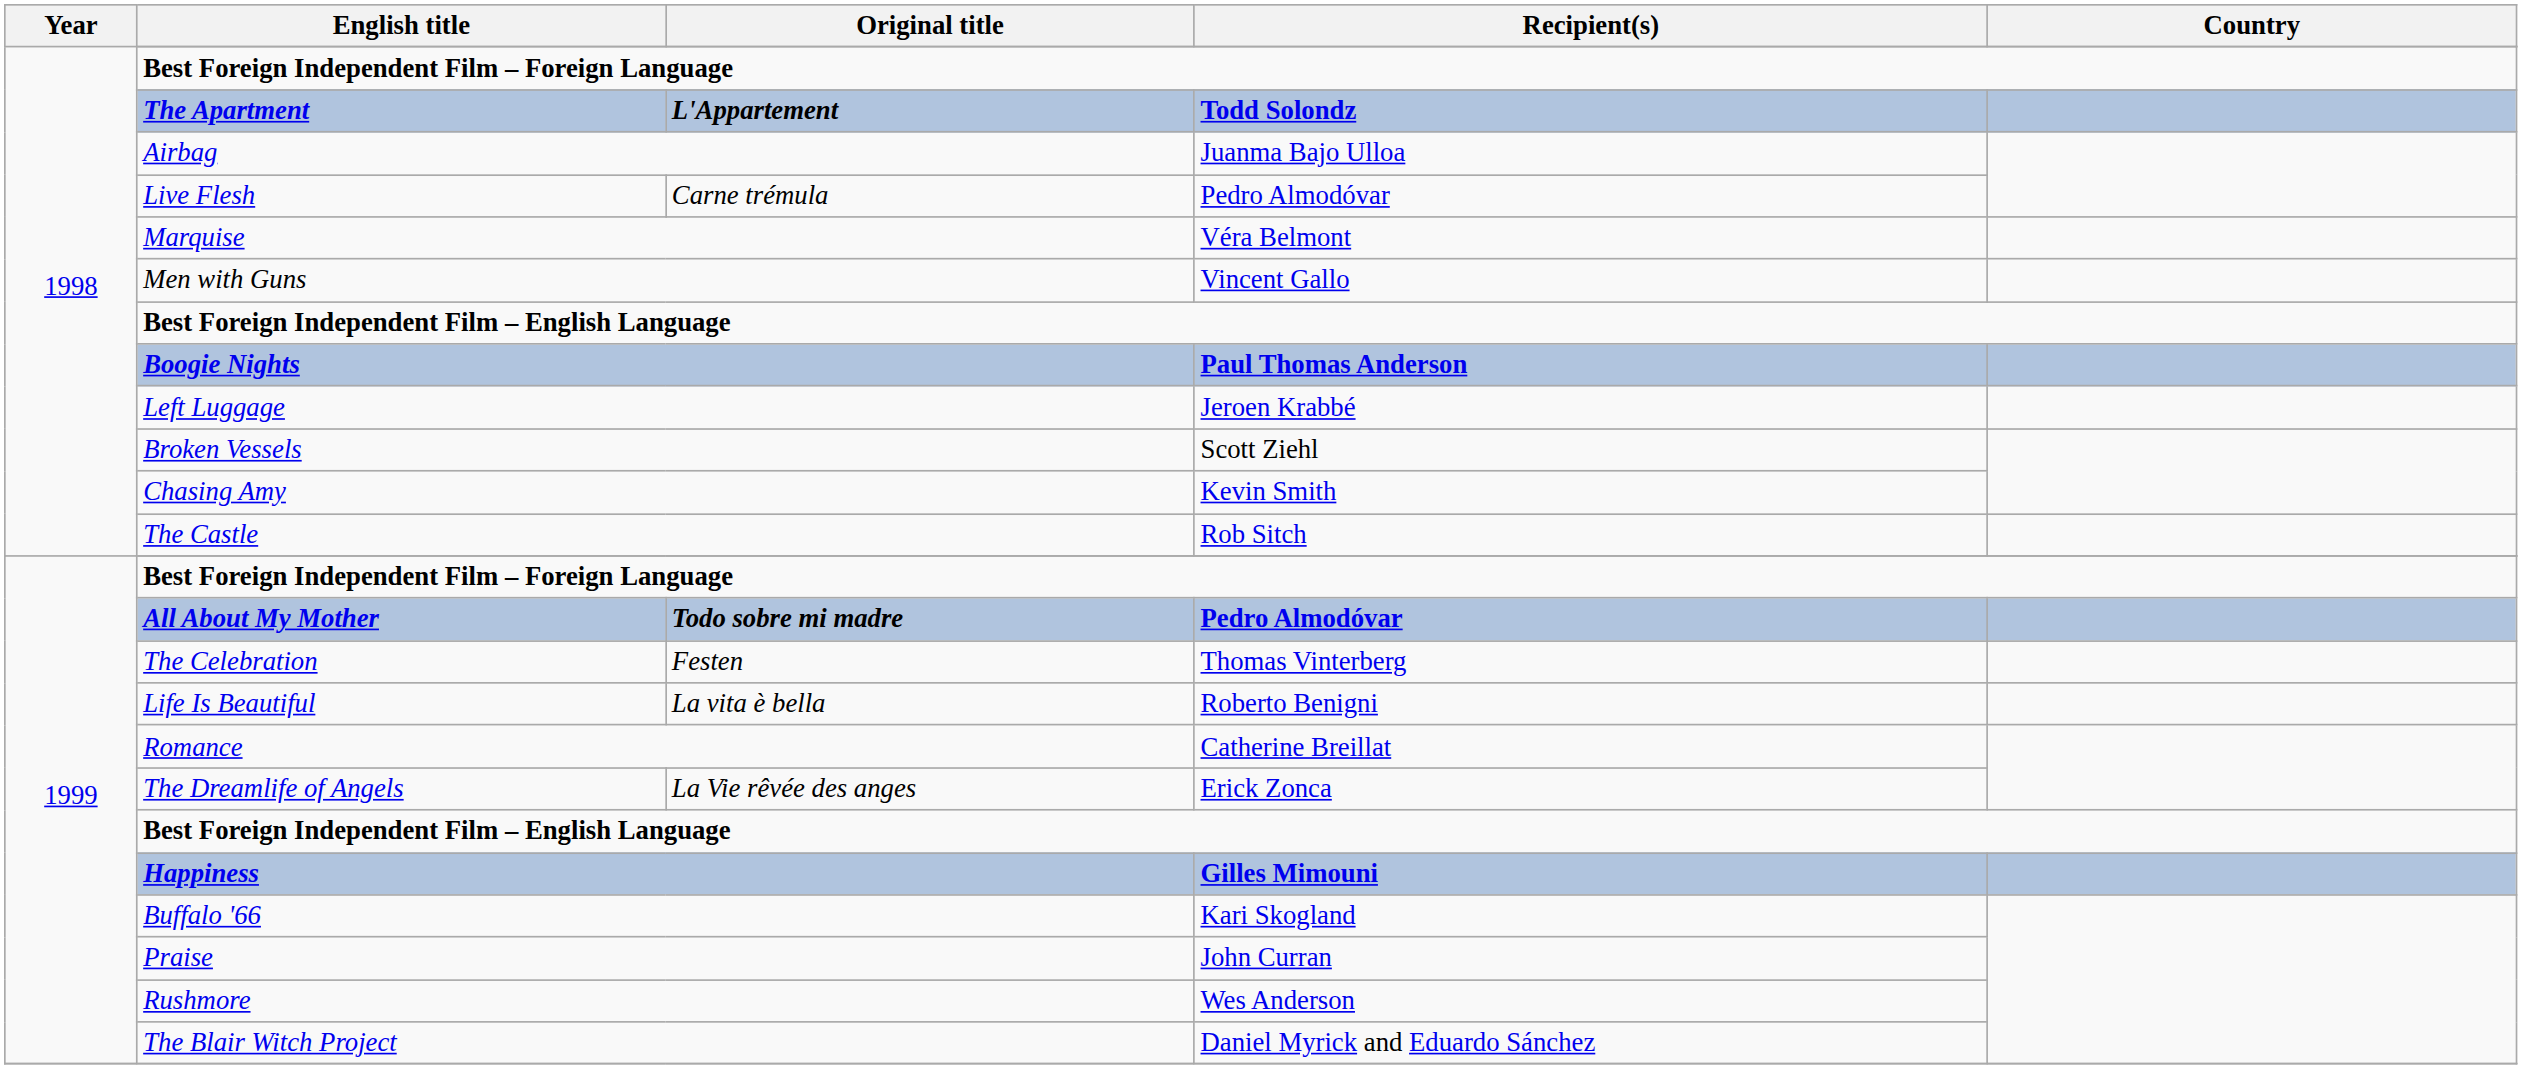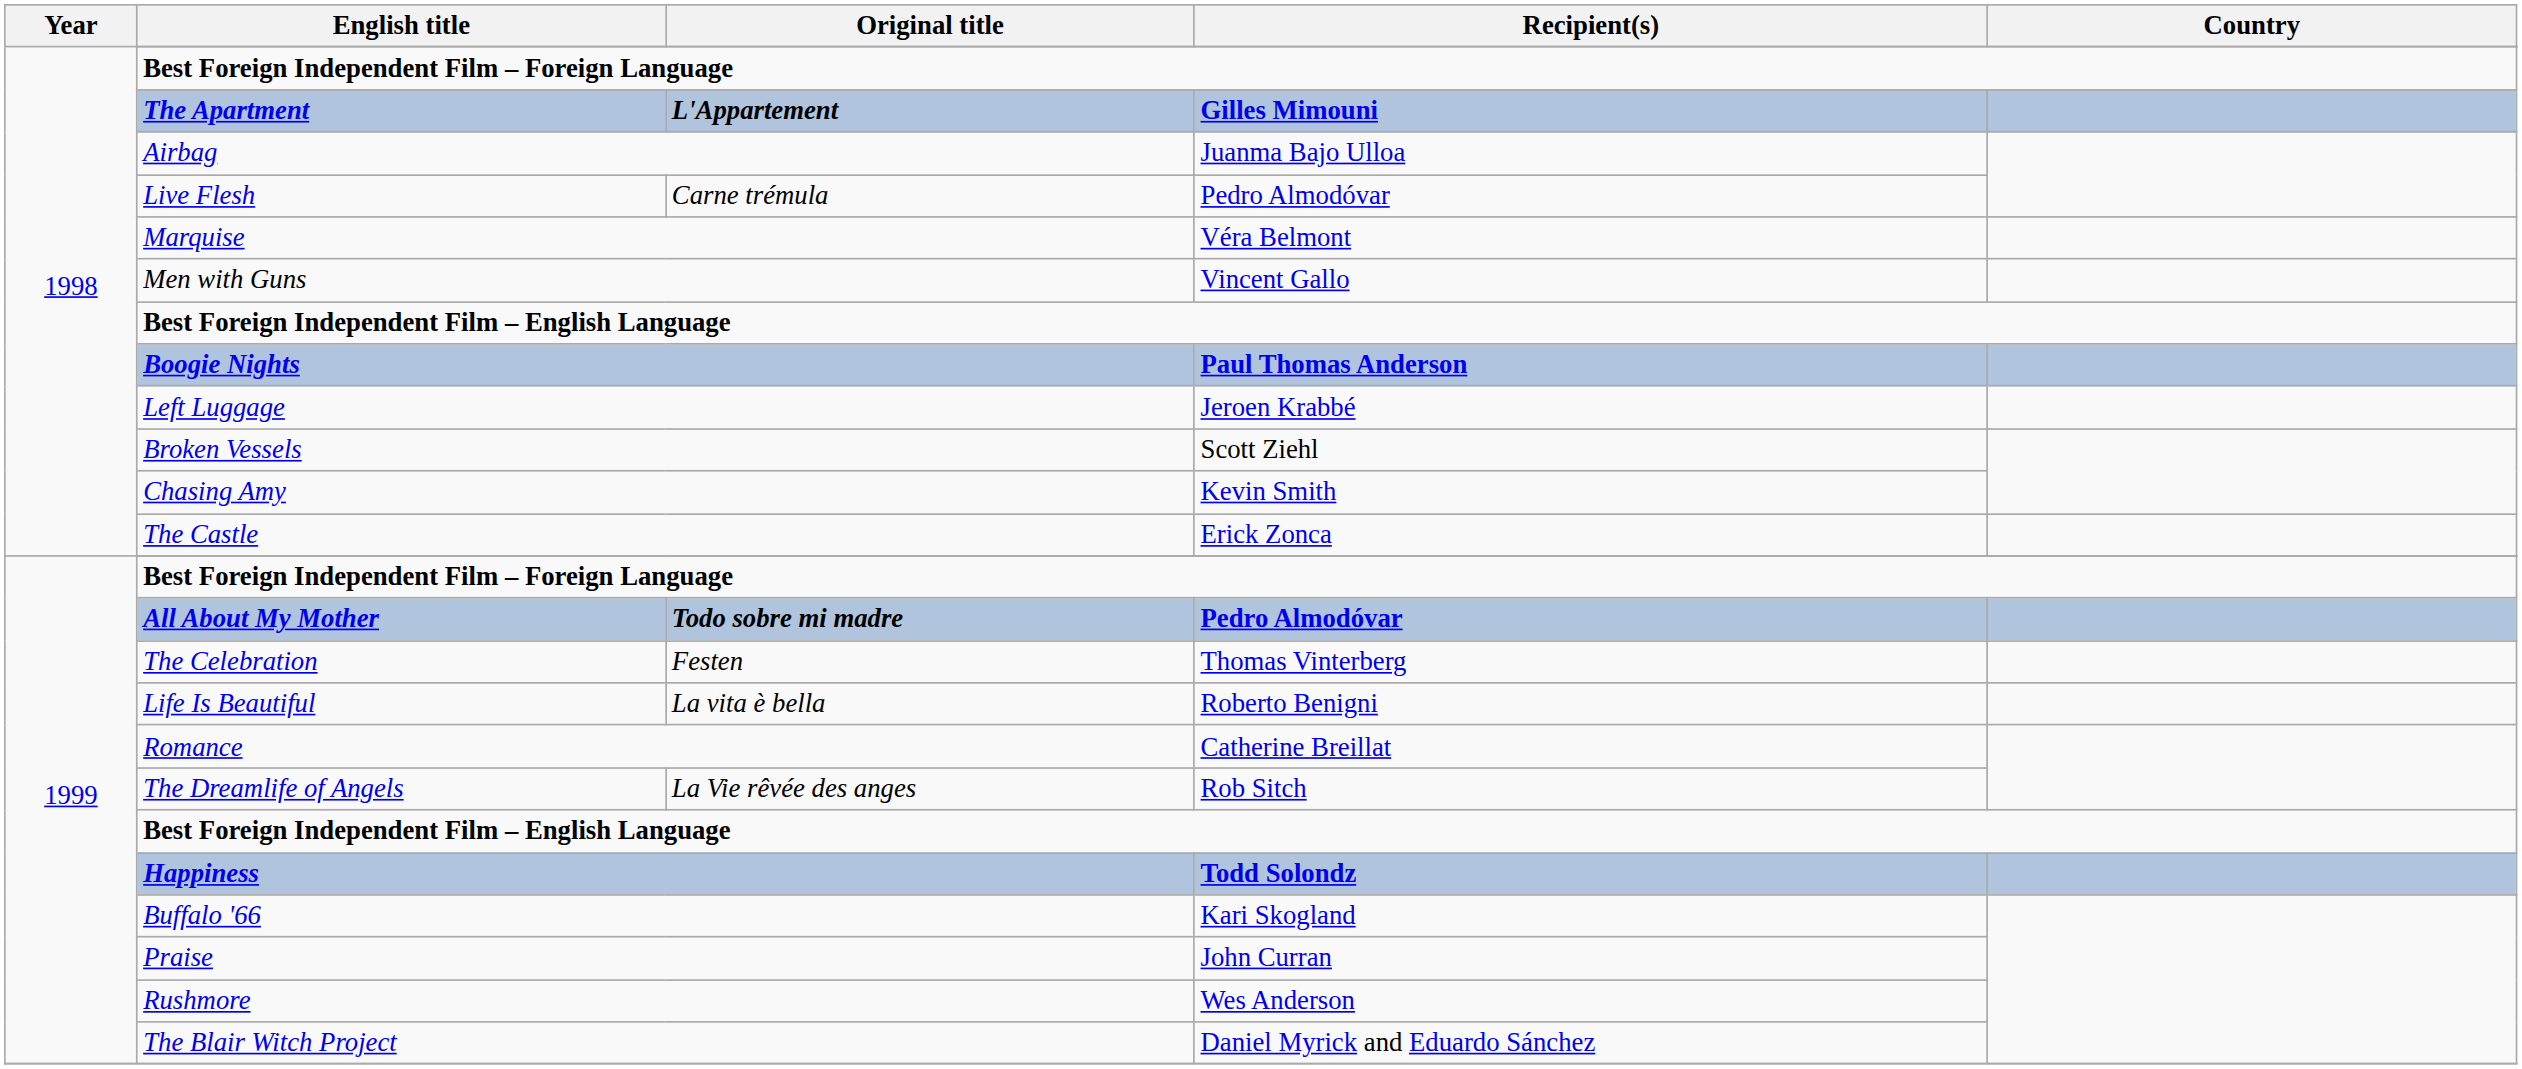The Apartment | Recipient(s): Todd Solondz -> Gilles Mimouni
The Castle | Recipient(s): Rob Sitch -> Erick Zonca
The Dreamlife of Angels | Recipient(s): Erick Zonca -> Rob Sitch
Happiness | Recipient(s): Gilles Mimouni -> Todd Solondz
